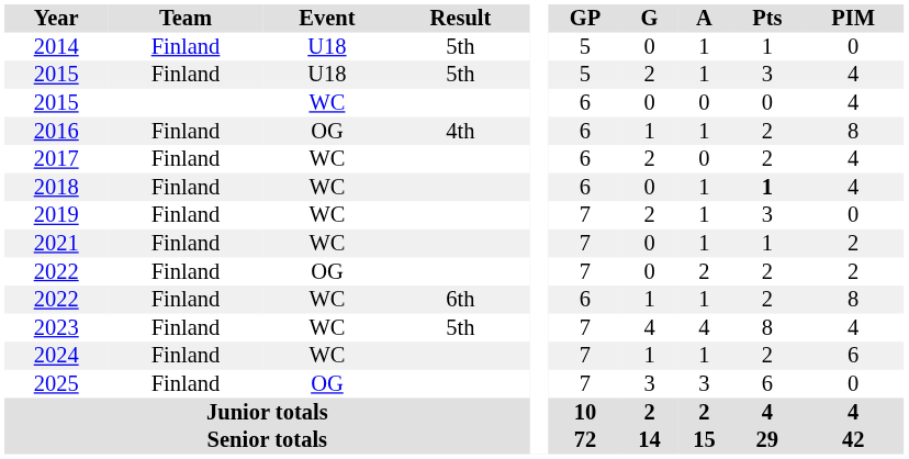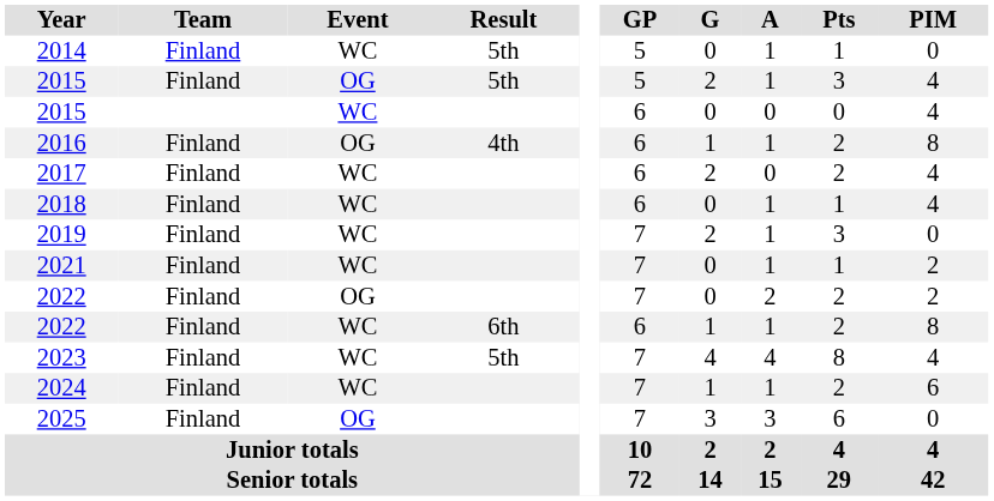2014 | Event: U18 -> WC
2015 / 5th | Event: U18 -> OG
2018 | Pts: bold -> normal
